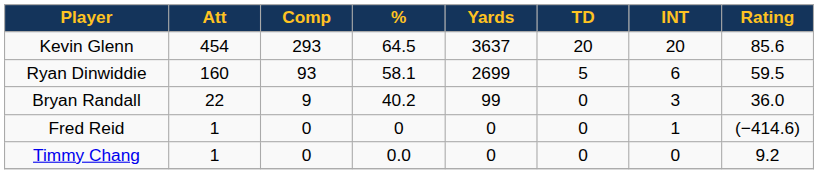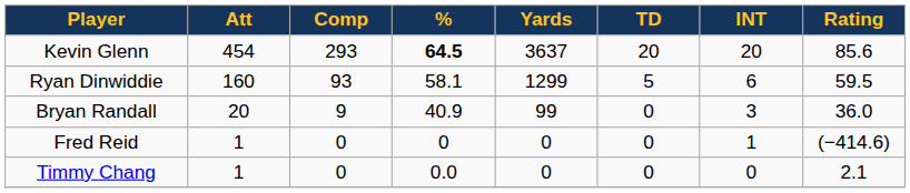Kevin Glenn | %: normal -> bold
Ryan Dinwiddie | Yards: 2699 -> 1299
Bryan Randall | Att: 22 -> 20
Bryan Randall | %: 40.2 -> 40.9
Timmy Chang | Rating: 9.2 -> 2.1
